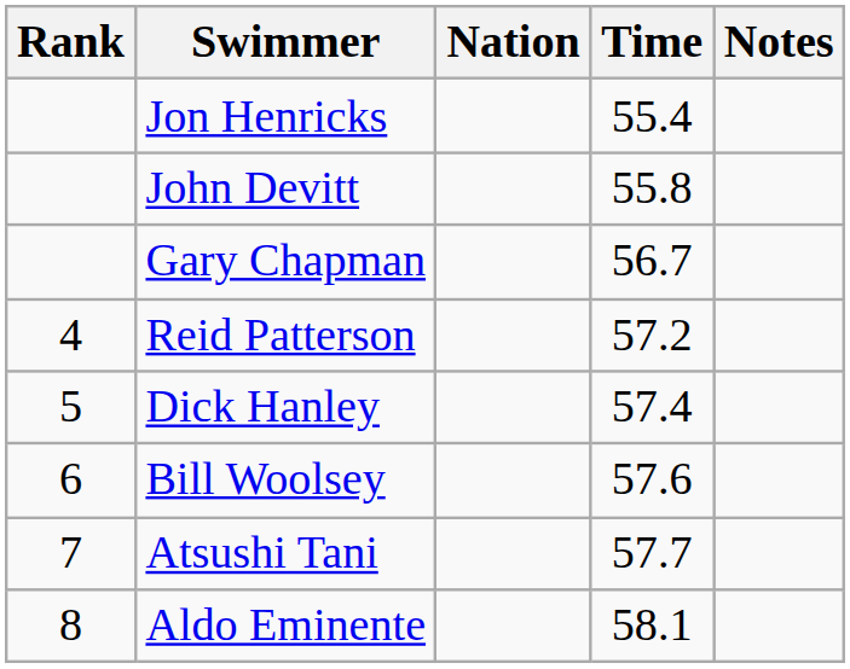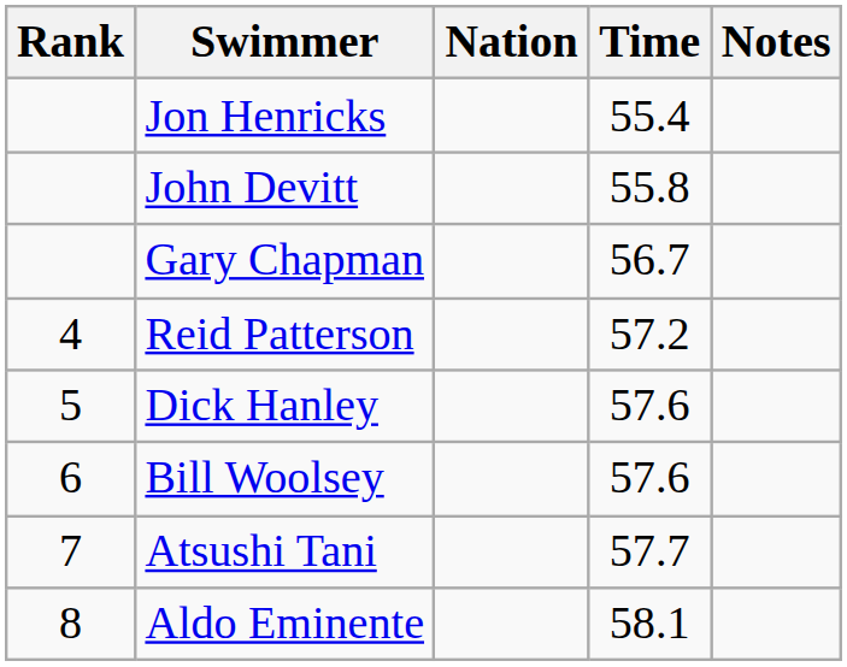Dick Hanley | Time: 57.4 -> 57.6
